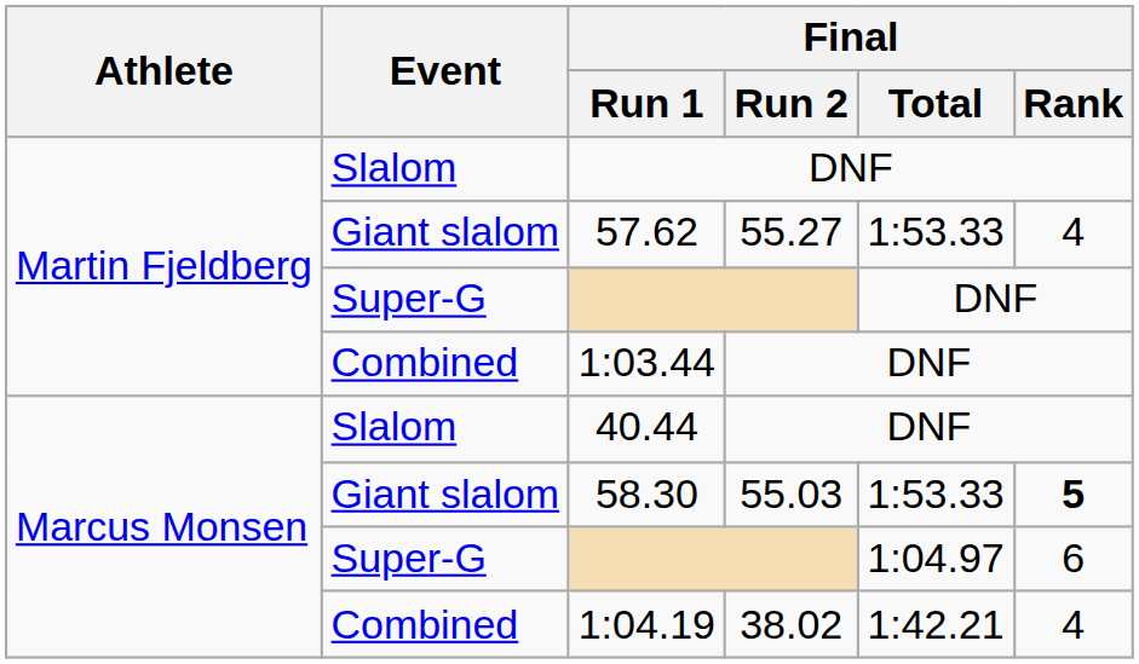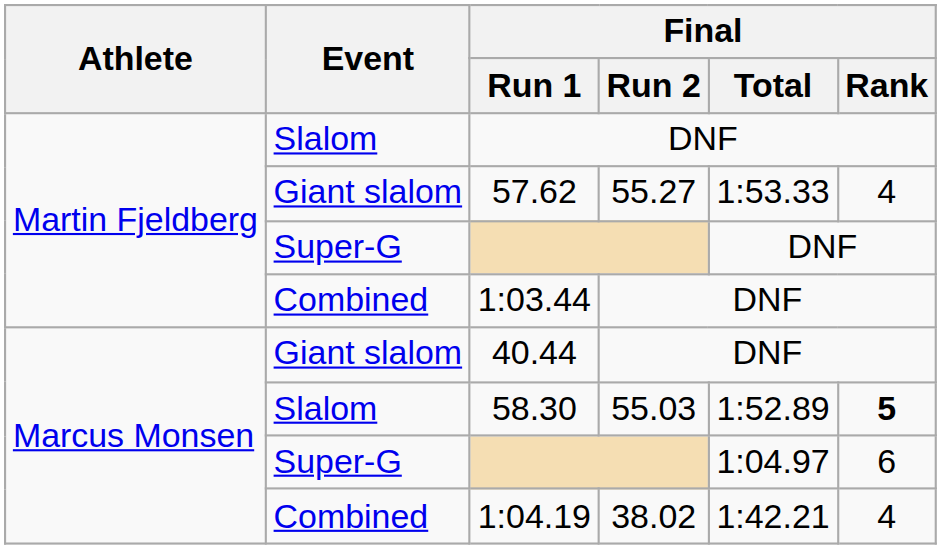40.44 | Event: Slalom -> Giant slalom
58.30 | Event: Giant slalom -> Slalom
58.30 | Final / Total: 1:53.33 -> 1:52.89
